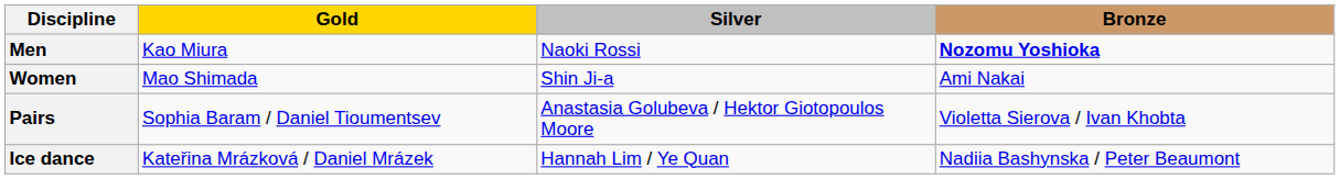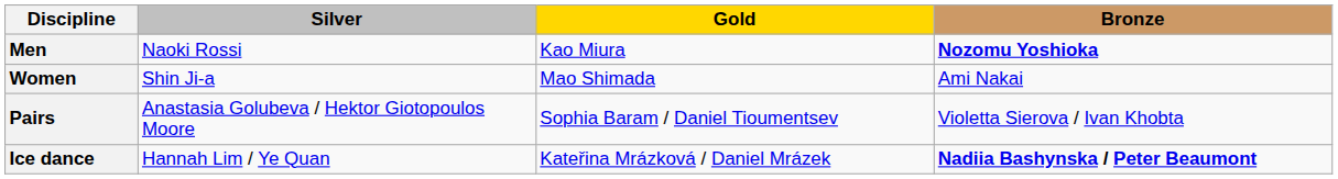columns swapped: Gold <-> Silver
Ice dance | Bronze: normal -> bold
